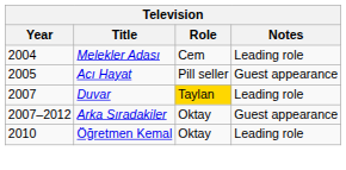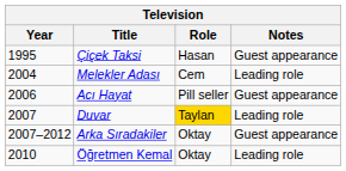+ row: 1995 | Çiçek Taksi | Hasan | Guest appearance
Acı Hayat | Year: 2005 -> 2006
